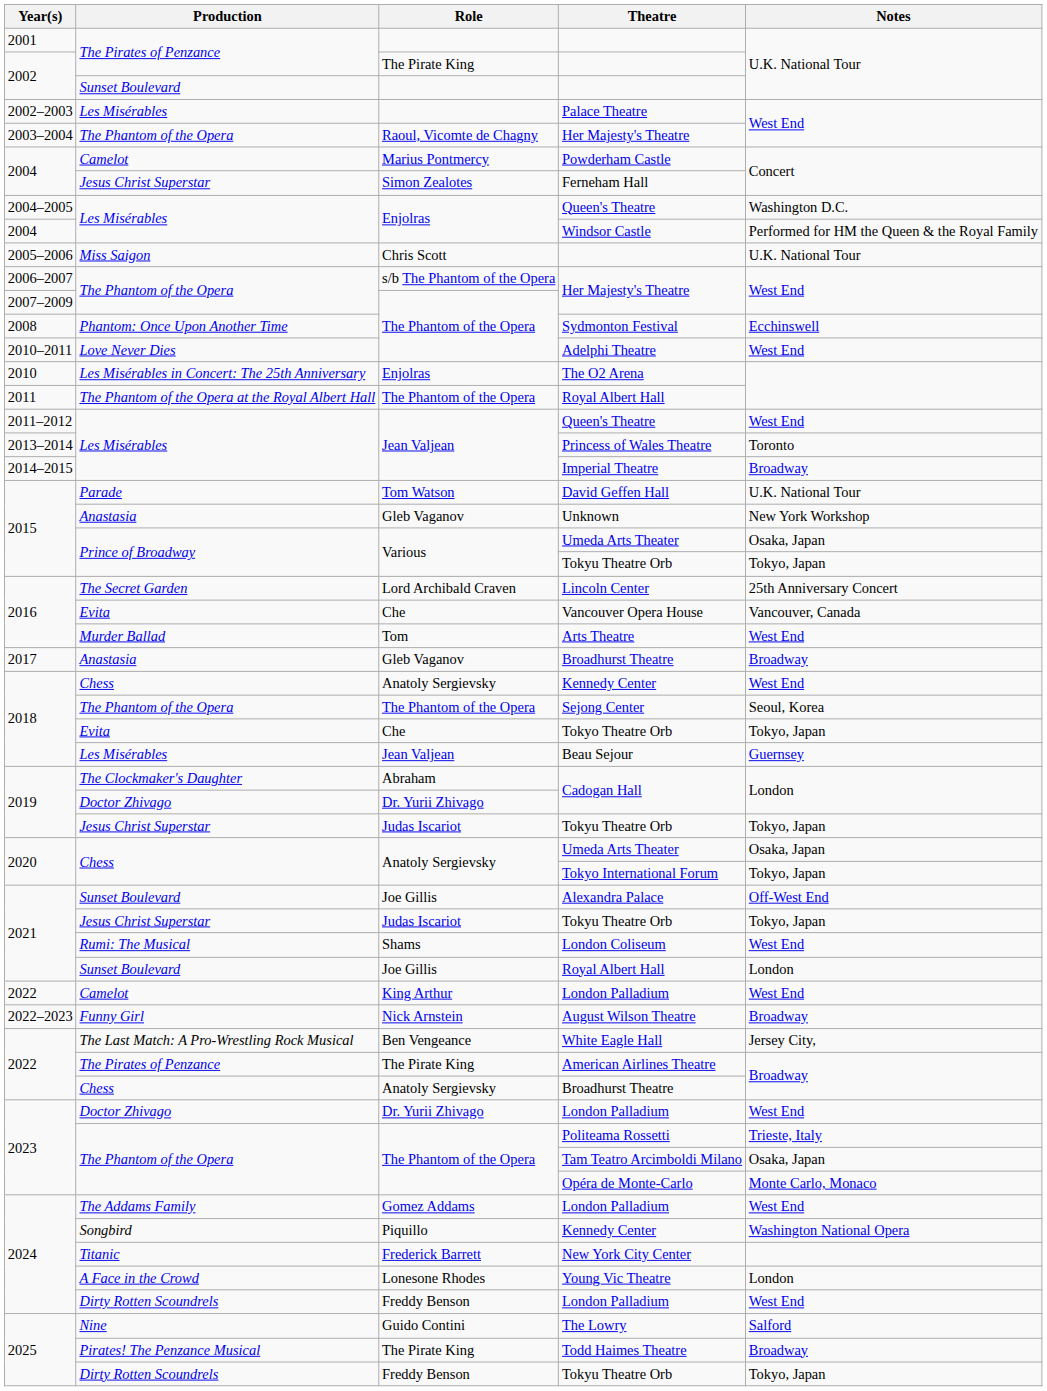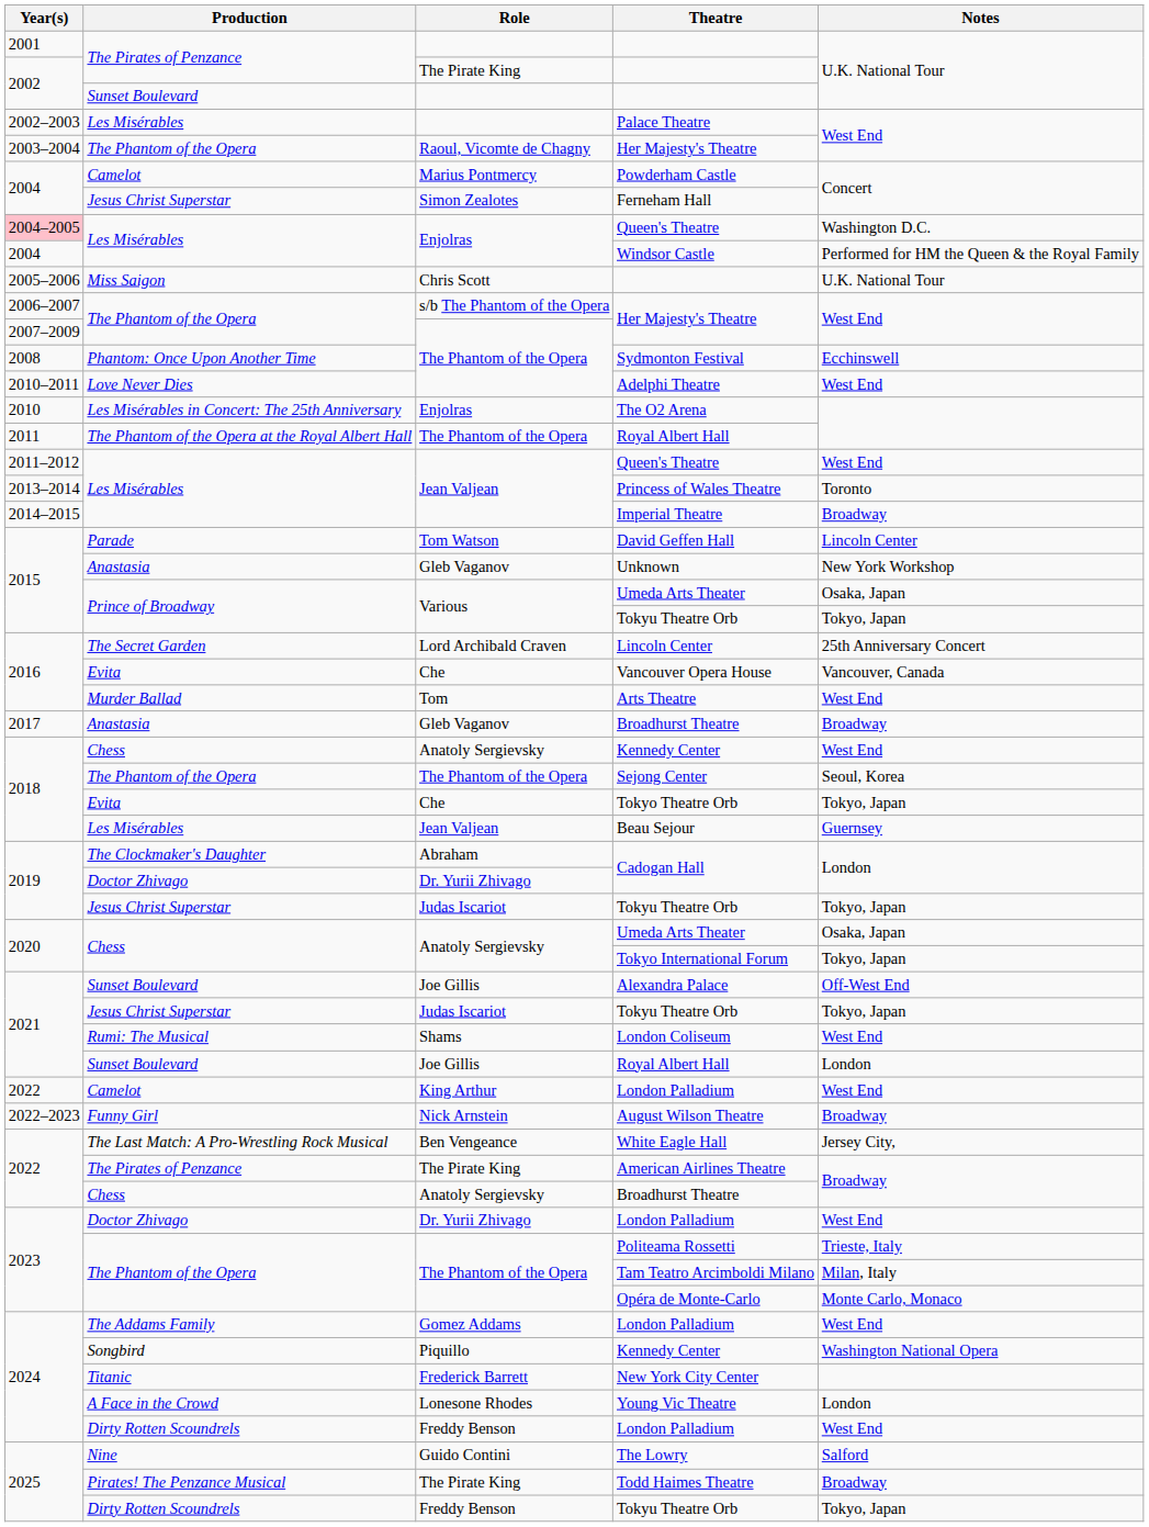Enjolras / Queen's Theatre | Year(s): no background -> pink background
David Geffen Hall | Notes: U.K. National Tour -> Lincoln Center
Tam Teatro Arcimboldi Milano | Notes: Osaka, Japan -> Milan, Italy
